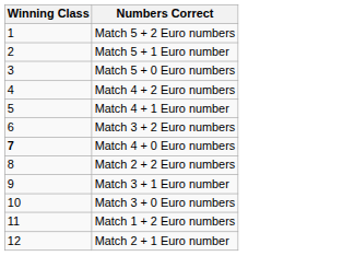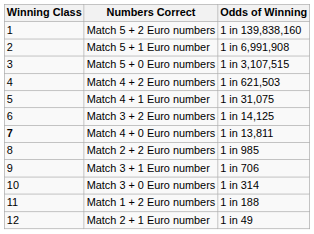+ column: Odds of Winning | 1 in 139,838,160 | 1 in 6,991,908 | 1 in 3,107,515 | 1 in 621,503 | 1 in 31,075 | 1 in 14,125 | 1 in 13,811 | 1 in 985 | 1 in 706 | 1 in 314 | 1 in 188 | 1 in 49
